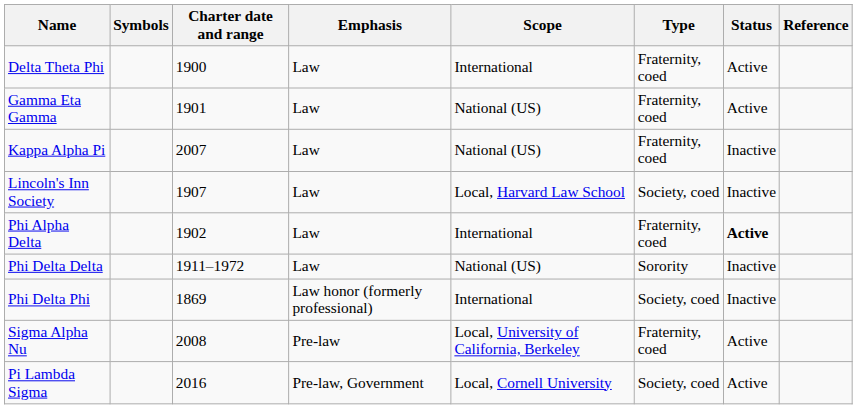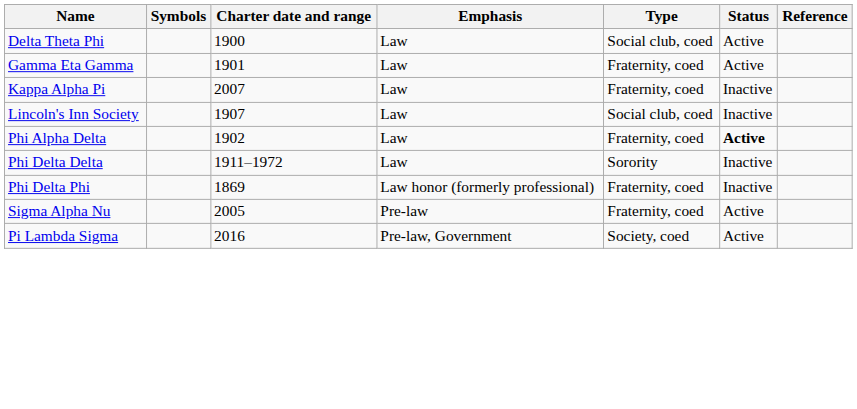- column: Scope | International | National (US) | National (US) | Local, Harvard Law School | International | National (US) | International | Local, University of California, Berkeley | Local, Cornell University
Delta Theta Phi | Type: Fraternity, coed -> Social club, coed
Lincoln's Inn Society | Type: Society, coed -> Social club, coed
Phi Delta Phi | Type: Society, coed -> Fraternity, coed
Sigma Alpha Nu | Charter date and range: 2008 -> 2005
